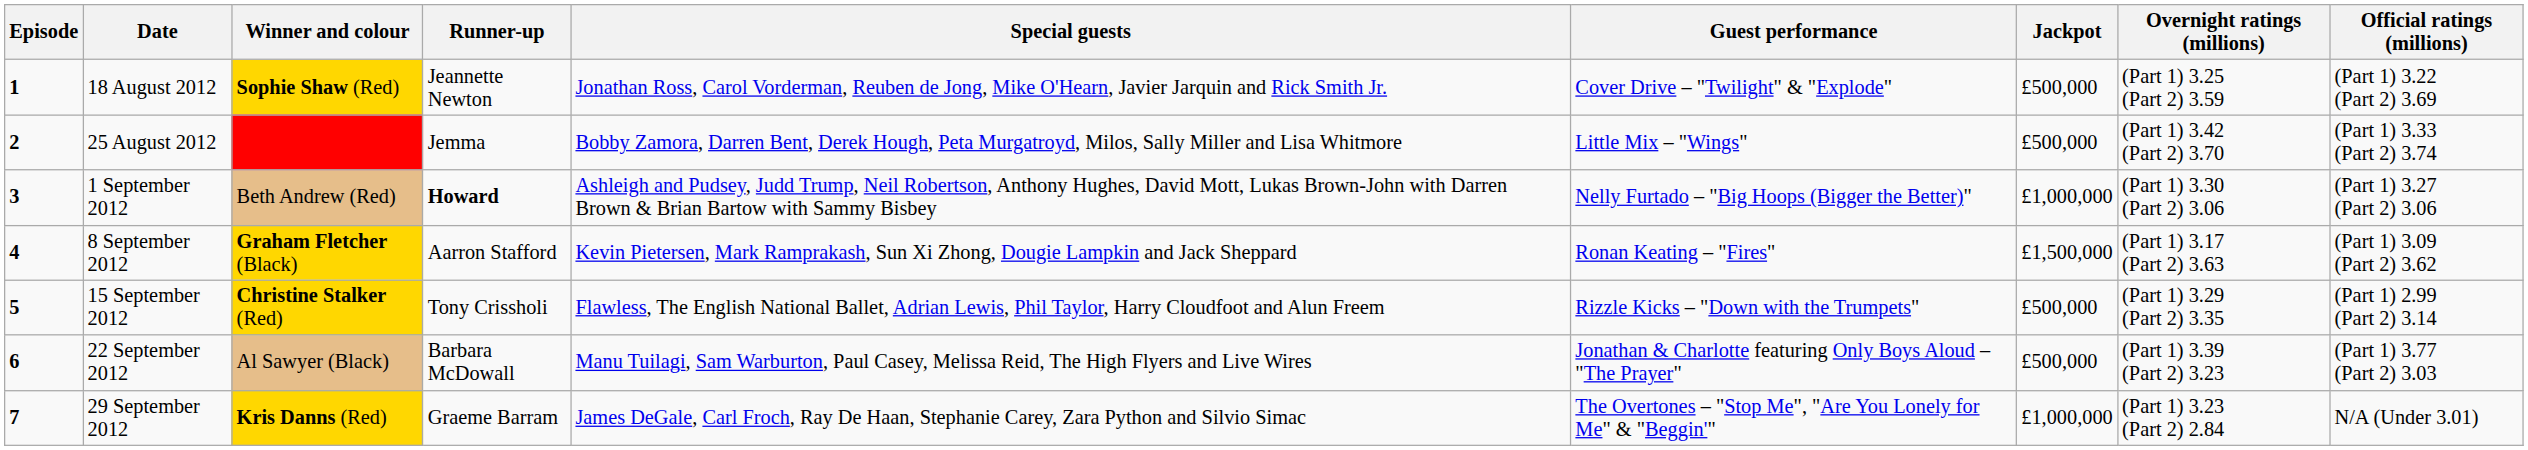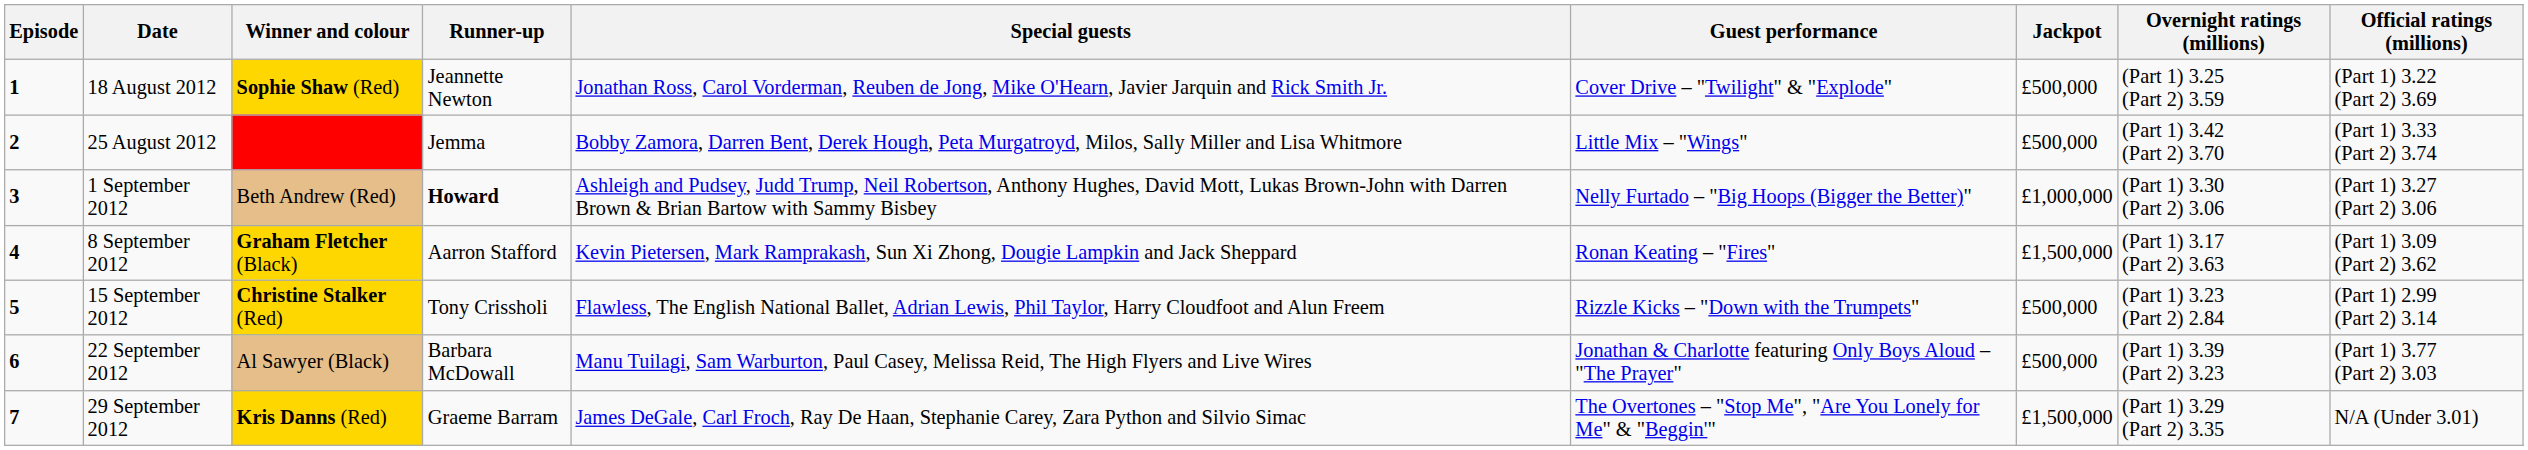15 September 2012 | Overnight ratings (millions): (Part 1) 3.29 (Part 2) 3.35 -> (Part 1) 3.23 (Part 2) 2.84
29 September 2012 | Jackpot: £1,000,000 -> £1,500,000
29 September 2012 | Overnight ratings (millions): (Part 1) 3.23 (Part 2) 2.84 -> (Part 1) 3.29 (Part 2) 3.35
